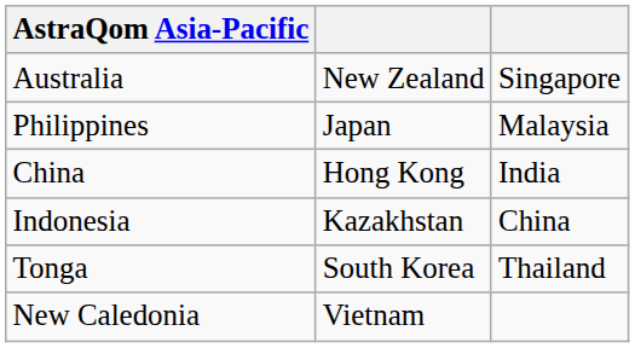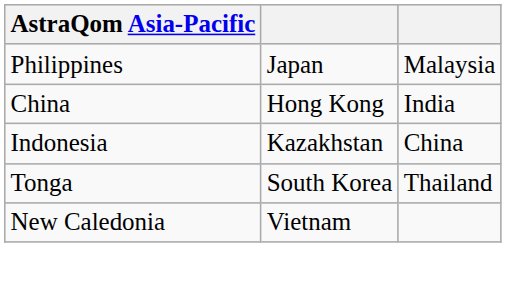- row: Australia | New Zealand | Singapore
